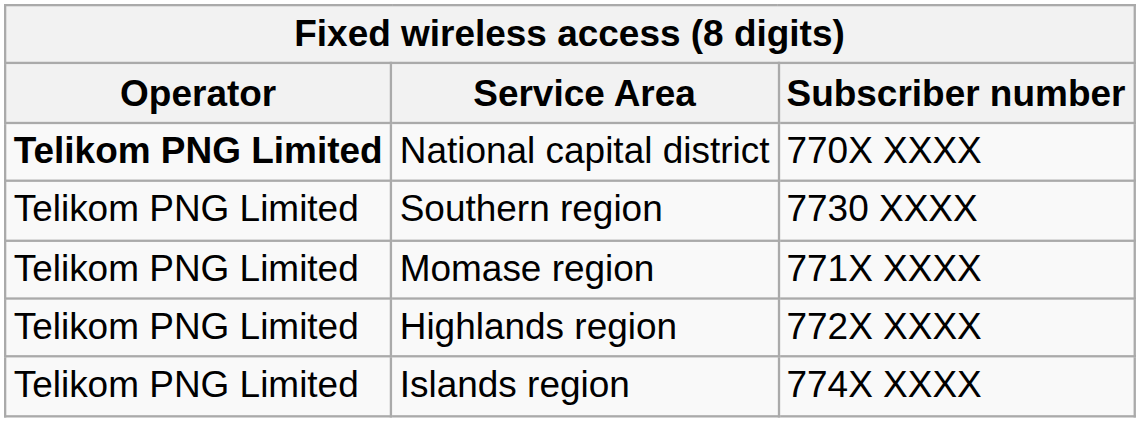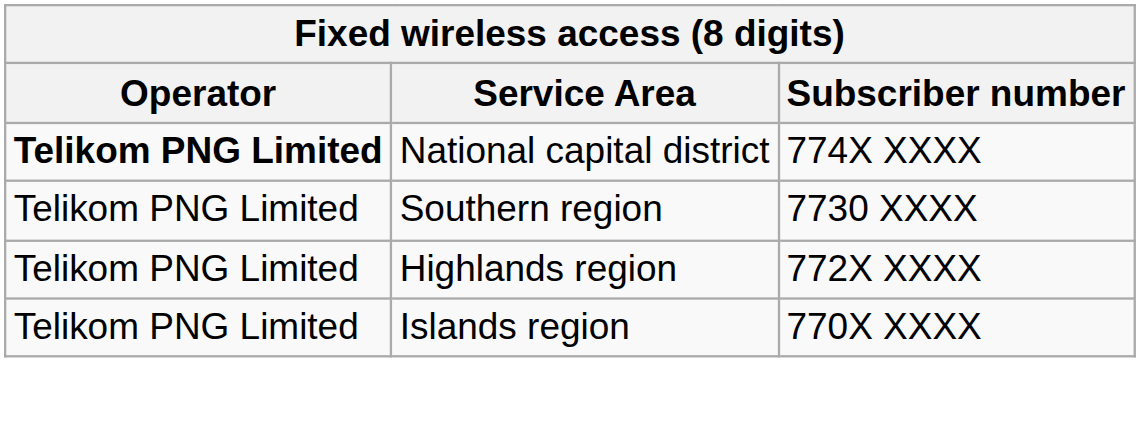National capital district | Subscriber number: 770X XXXX -> 774X XXXX
- row: Telikom PNG Limited | Momase region | 771X XXXX
Islands region | Subscriber number: 774X XXXX -> 770X XXXX
